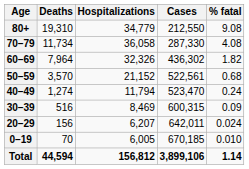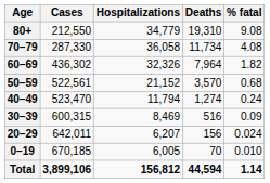columns swapped: Cases <-> Deaths
